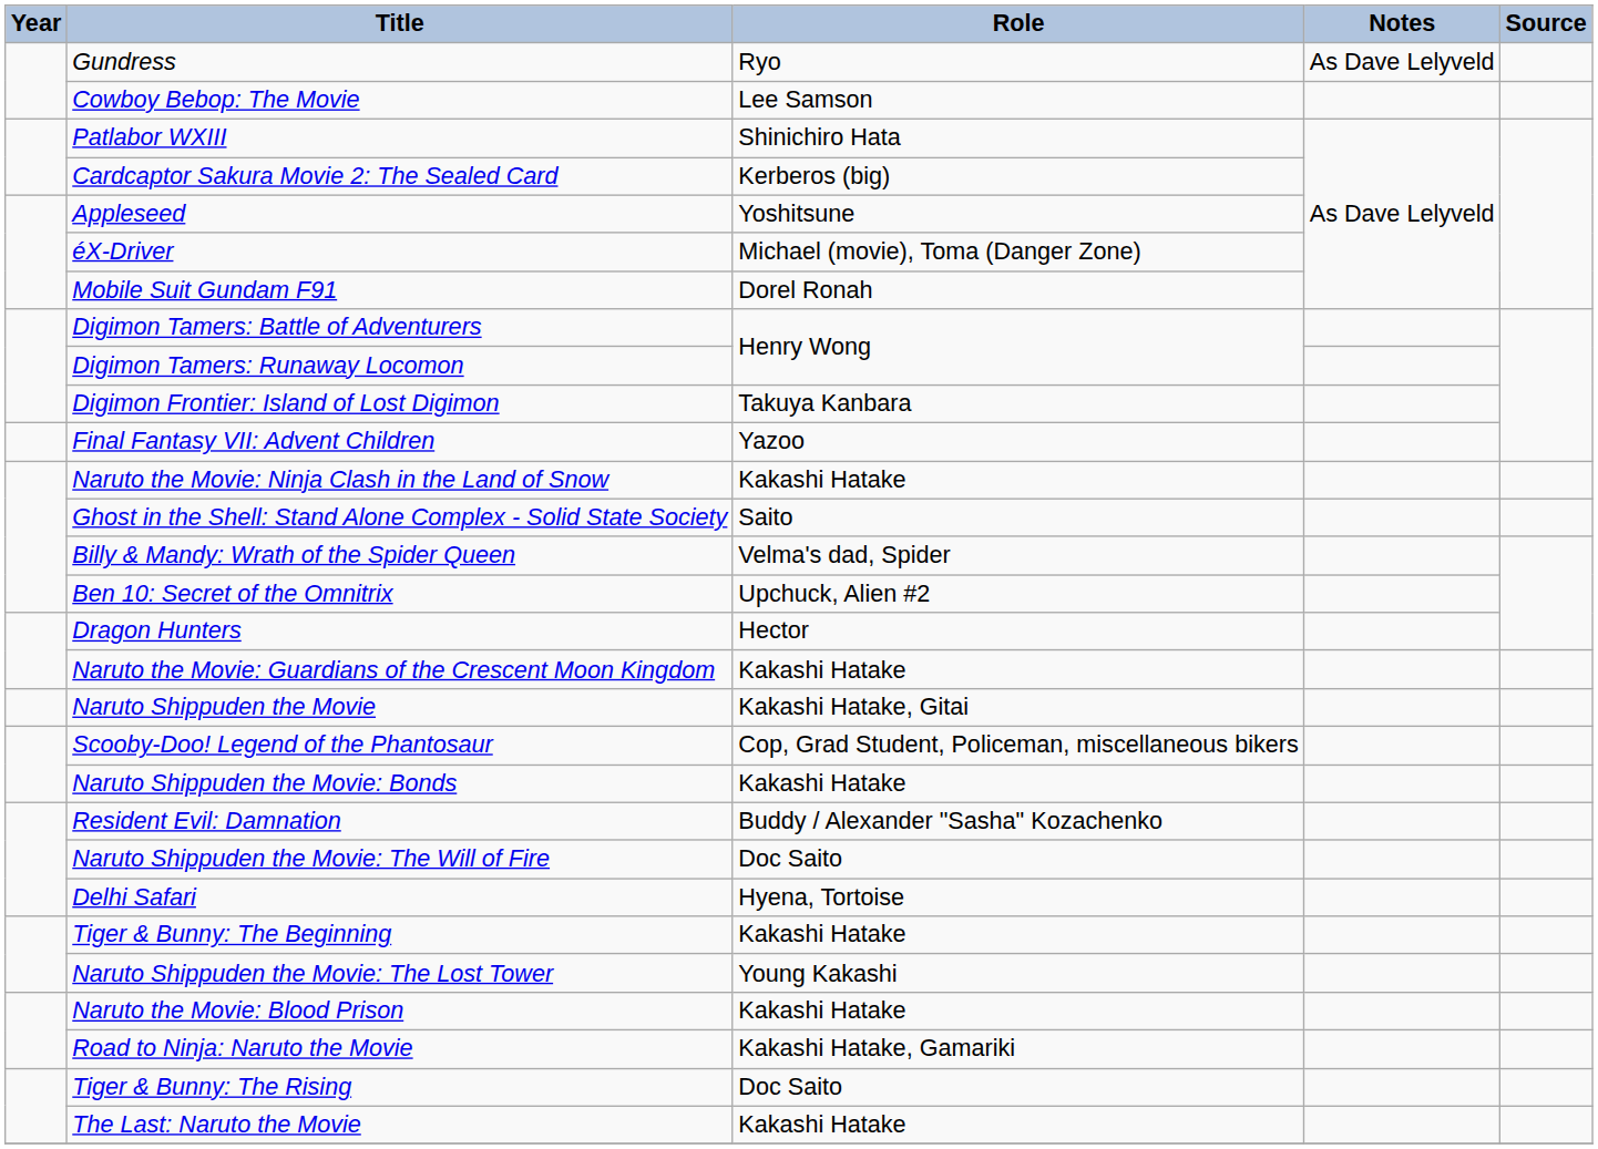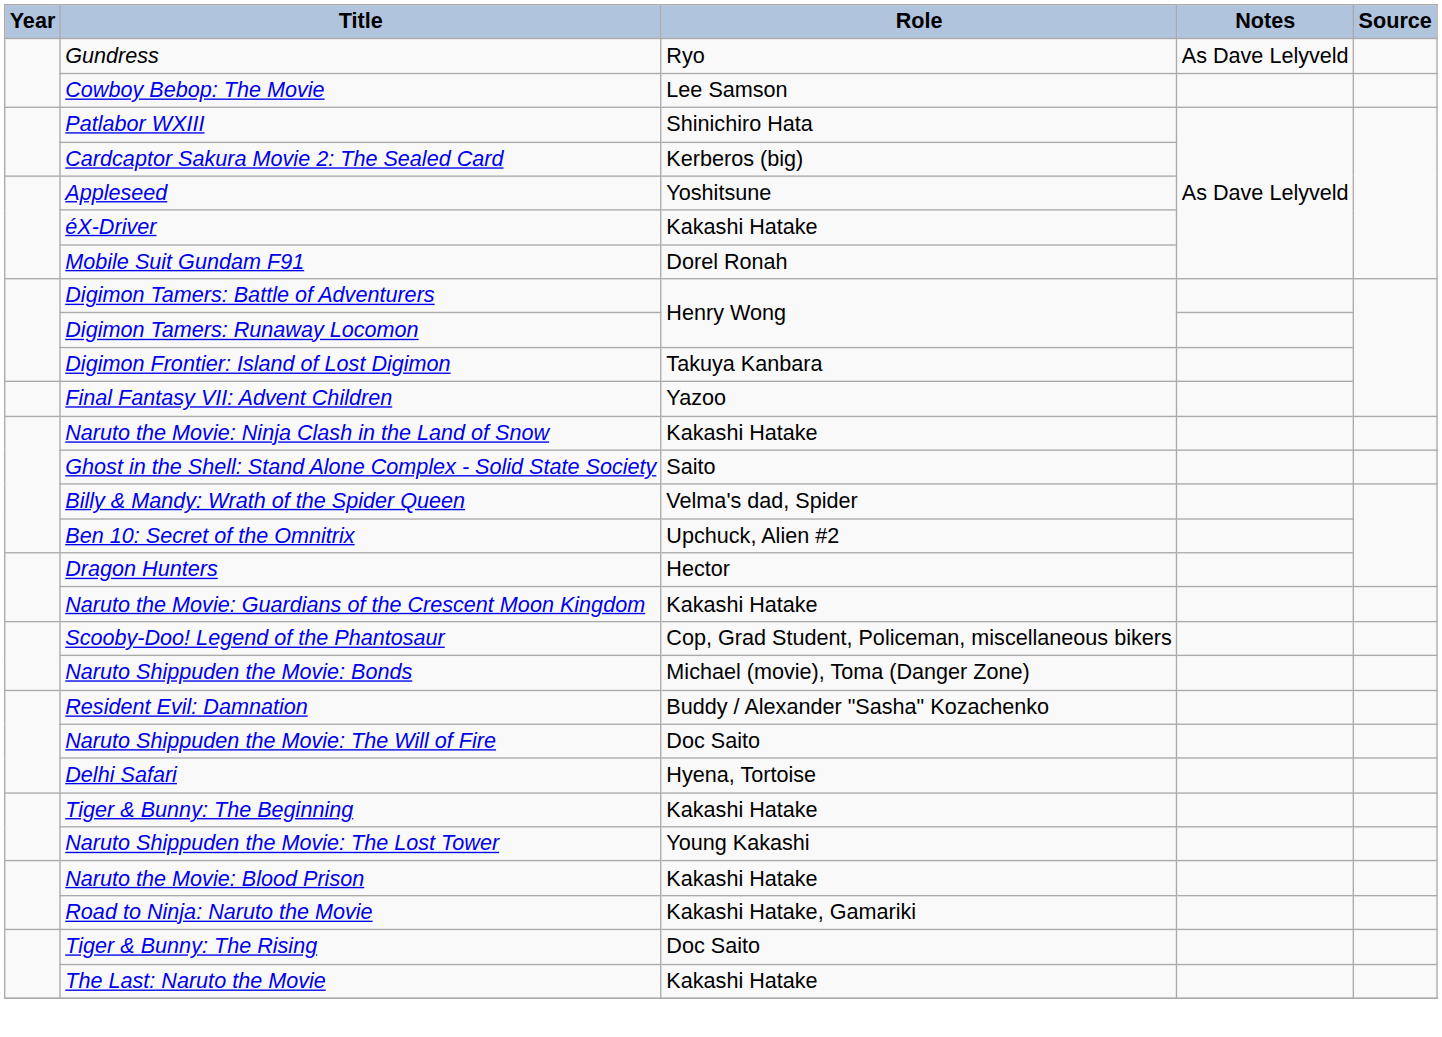éX-Driver | Role: Michael (movie), Toma (Danger Zone) -> Kakashi Hatake
- row: Naruto Shippuden the Movie | Kakashi Hatake, Gitai
Naruto Shippuden the Movie: Bonds | Role: Kakashi Hatake -> Michael (movie), Toma (Danger Zone)
